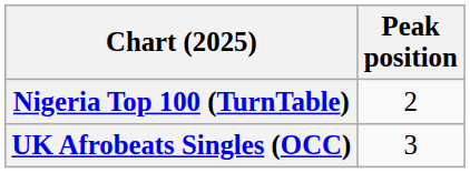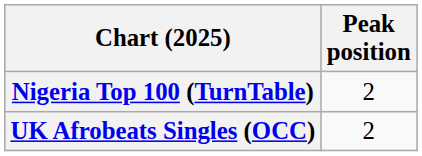UK Afrobeats Singles (OCC) | Peak position: 3 -> 2
